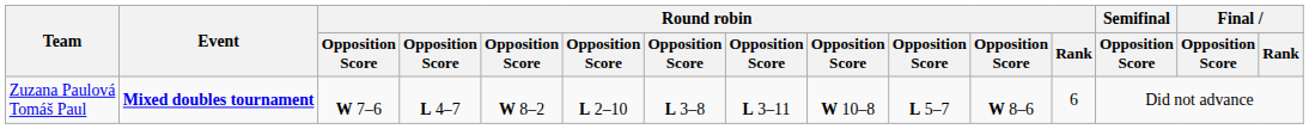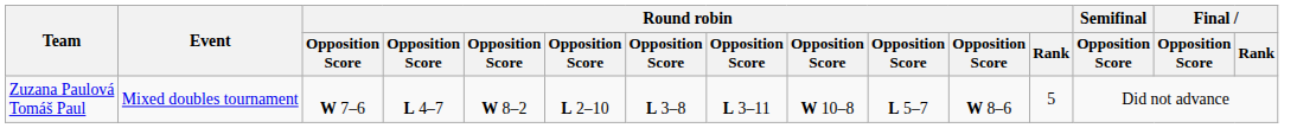Zuzana Paulová Tomáš Paul | Event: bold -> normal
Zuzana Paulová Tomáš Paul | Round robin / Rank: 6 -> 5
